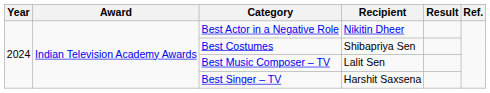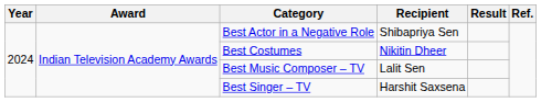Best Actor in a Negative Role | Recipient: Nikitin Dheer -> Shibapriya Sen
Best Costumes | Recipient: Shibapriya Sen -> Nikitin Dheer
